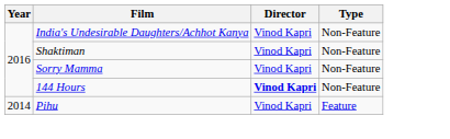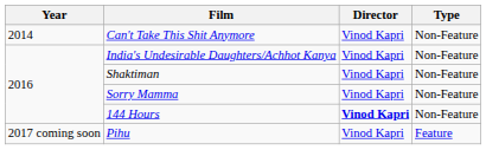+ row: 2014 | Can't Take This Shit Anymore | Vinod Kapri | Non-Feature
Pihu | Year: 2014 -> 2017 coming soon
